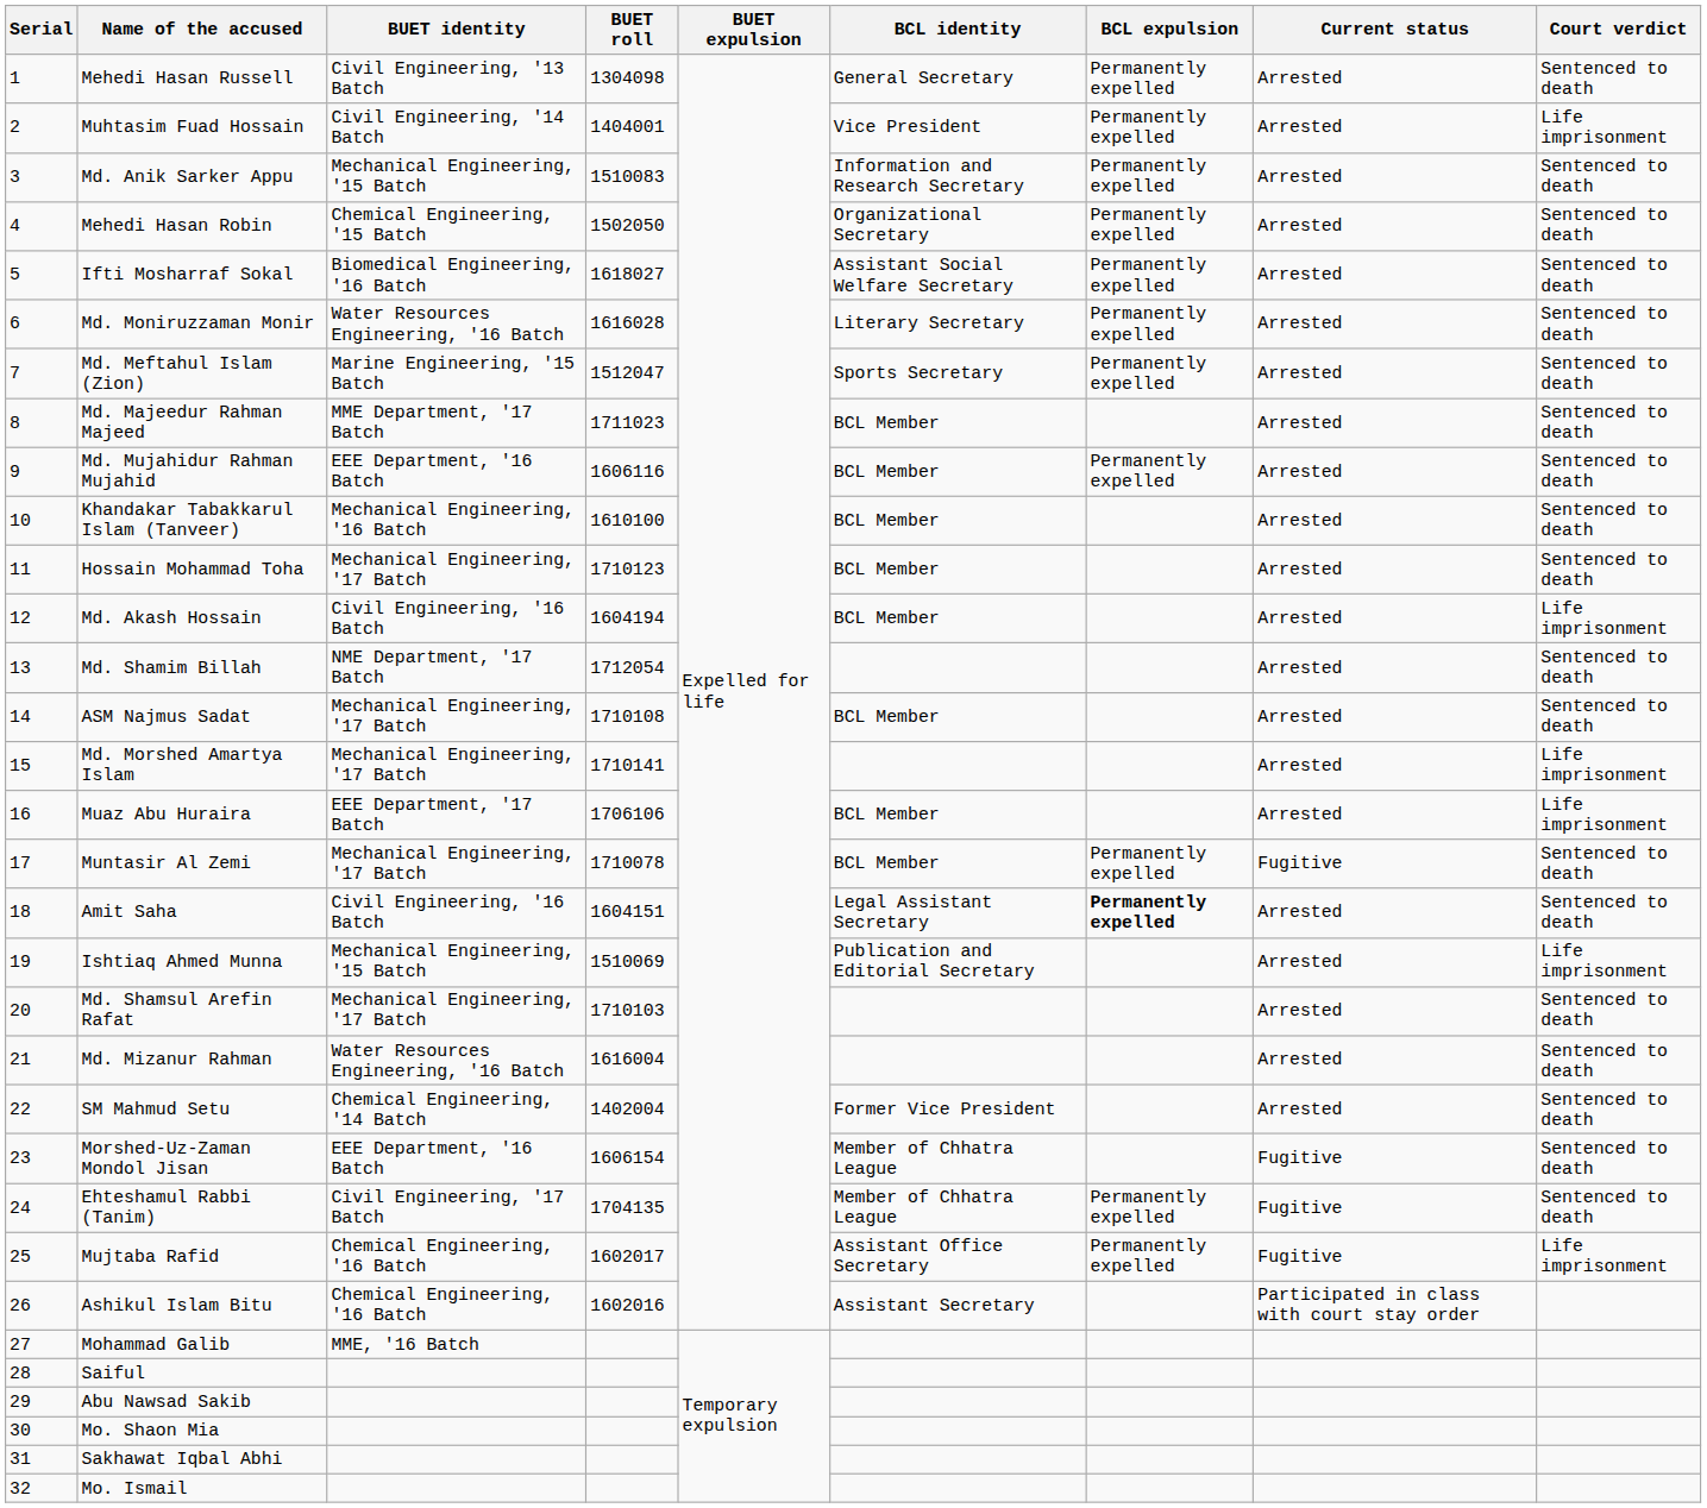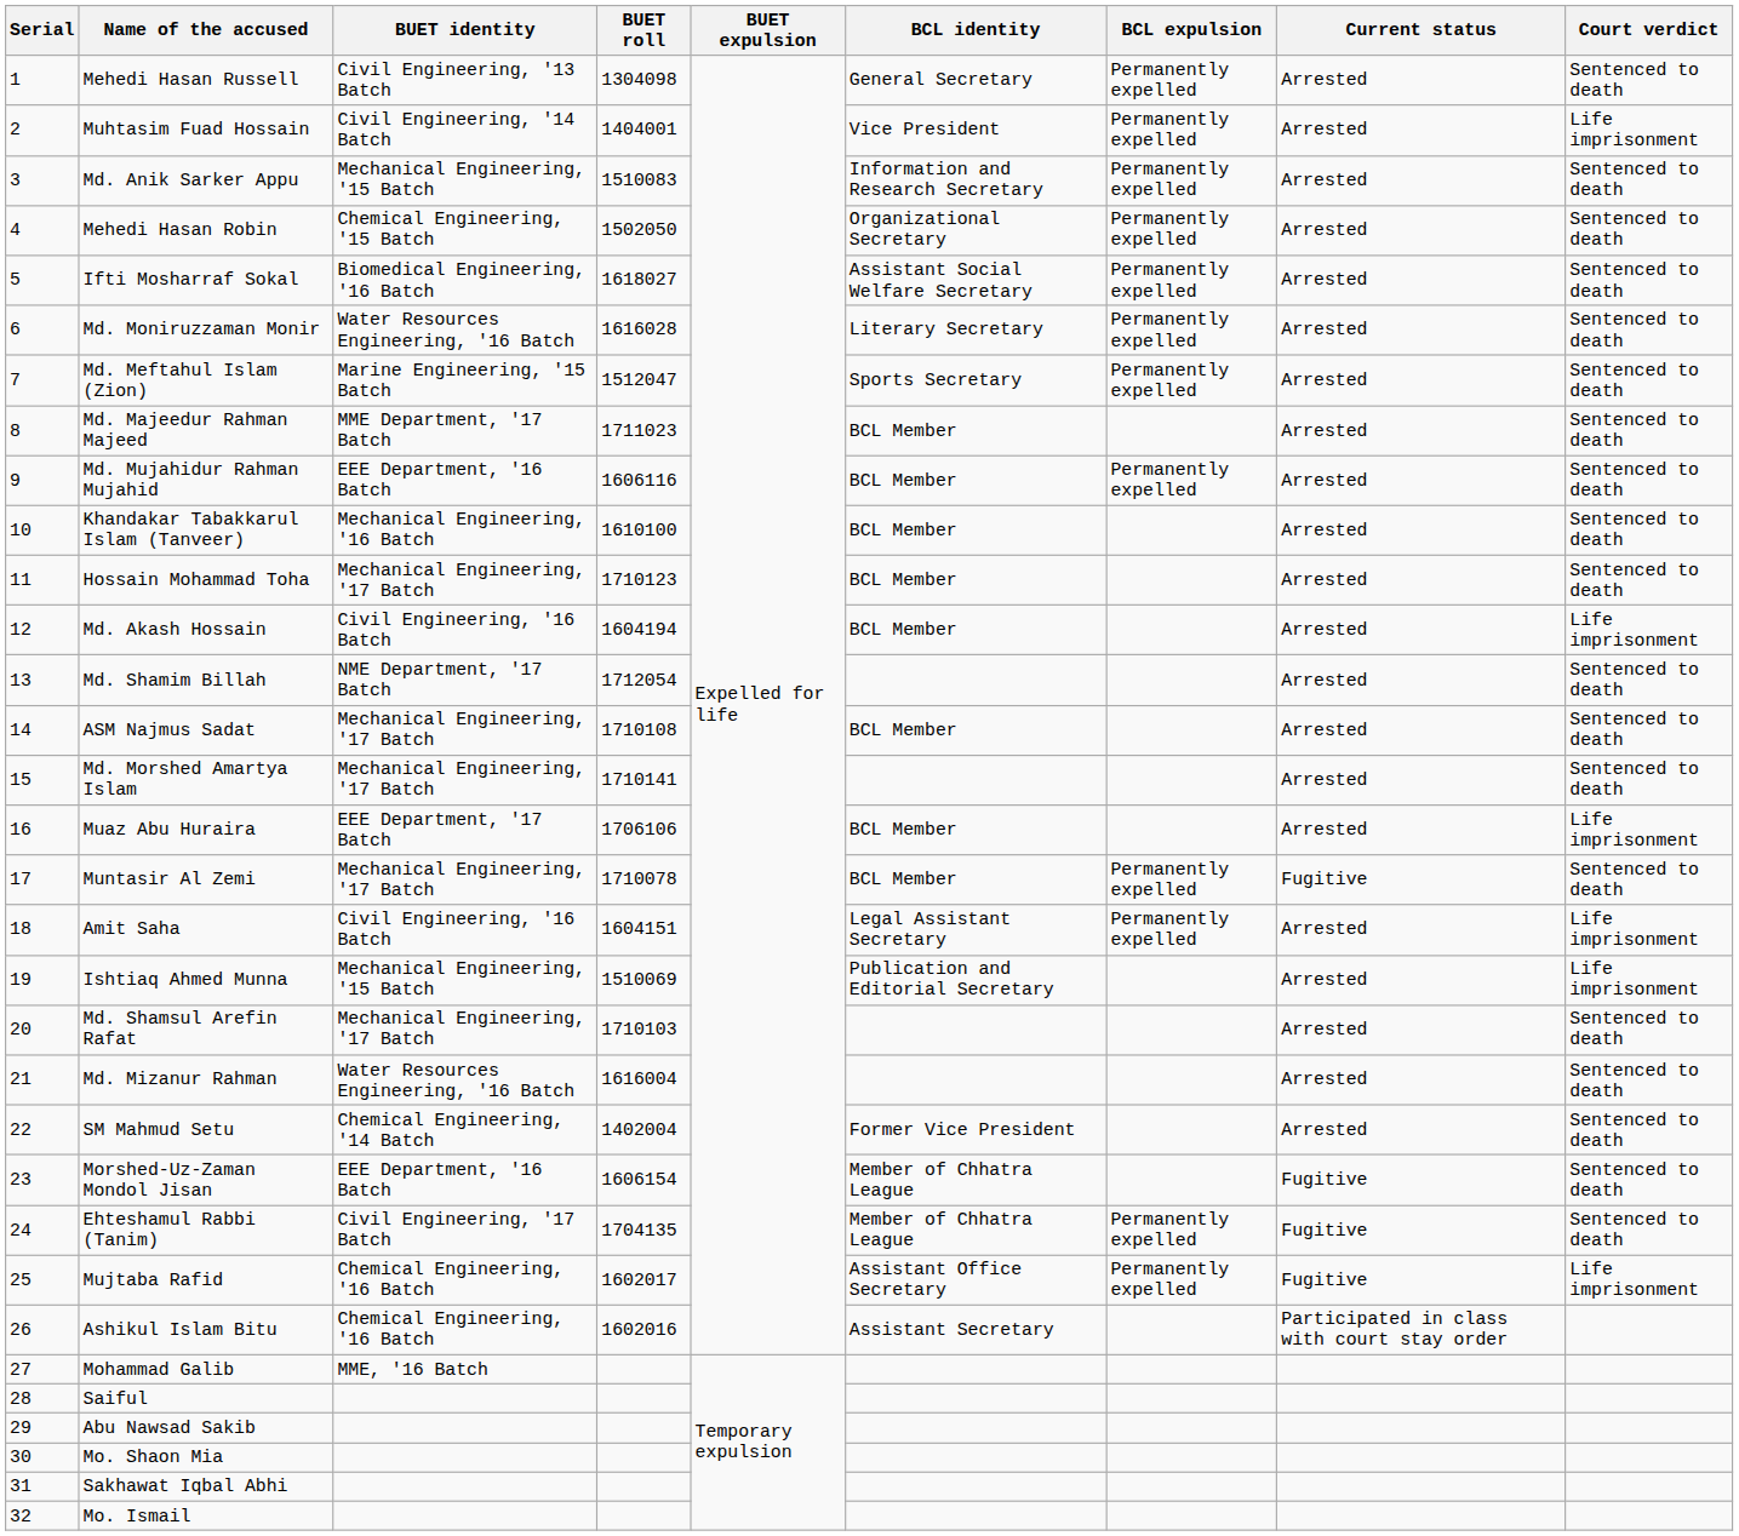Md. Morshed Amartya Islam | Court verdict: Life imprisonment -> Sentenced to death
Amit Saha | BCL expulsion: bold -> normal
Amit Saha | Court verdict: Sentenced to death -> Life imprisonment
